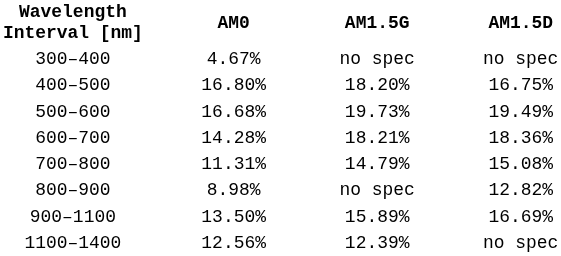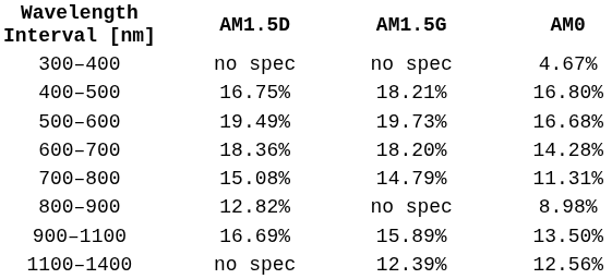columns swapped: AM1.5D <-> AM0
400–500 | AM1.5G: 18.20% -> 18.21%
600–700 | AM1.5G: 18.21% -> 18.20%
